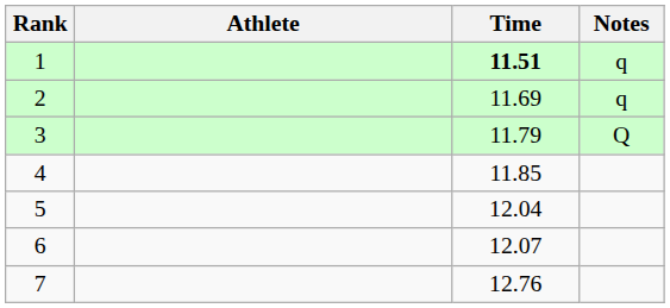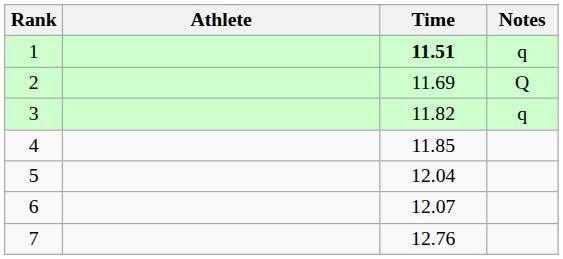2 | Notes: q -> Q
3 | Time: 11.79 -> 11.82
3 | Notes: Q -> q
